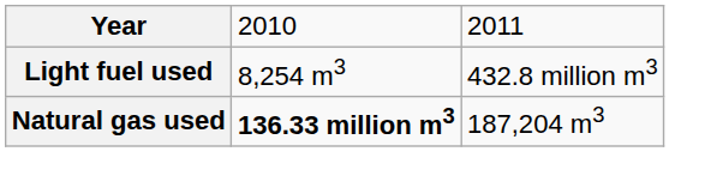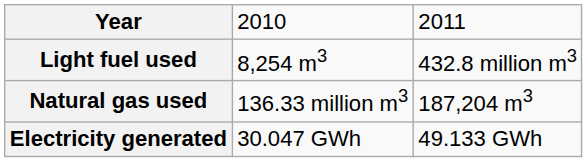Natural gas used | column 2: bold -> normal
+ row: Electricity generated | 30.047 GWh | 49.133 GWh
